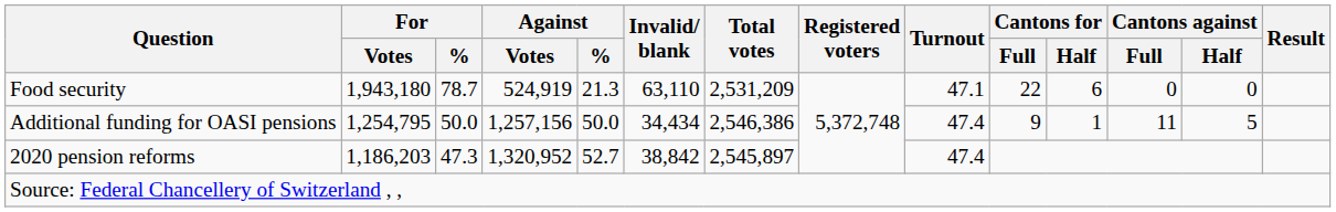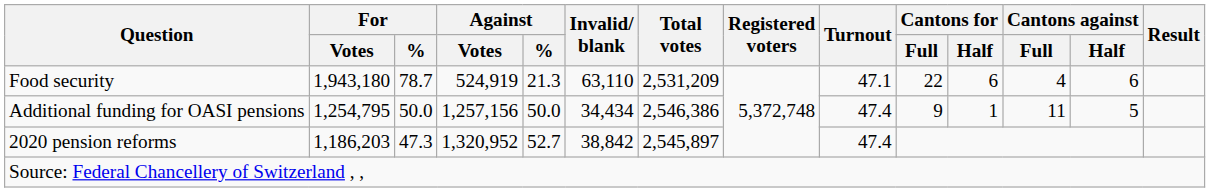Food security | Cantons against / Full: 0 -> 4
Food security | Cantons against / Half: 0 -> 6
